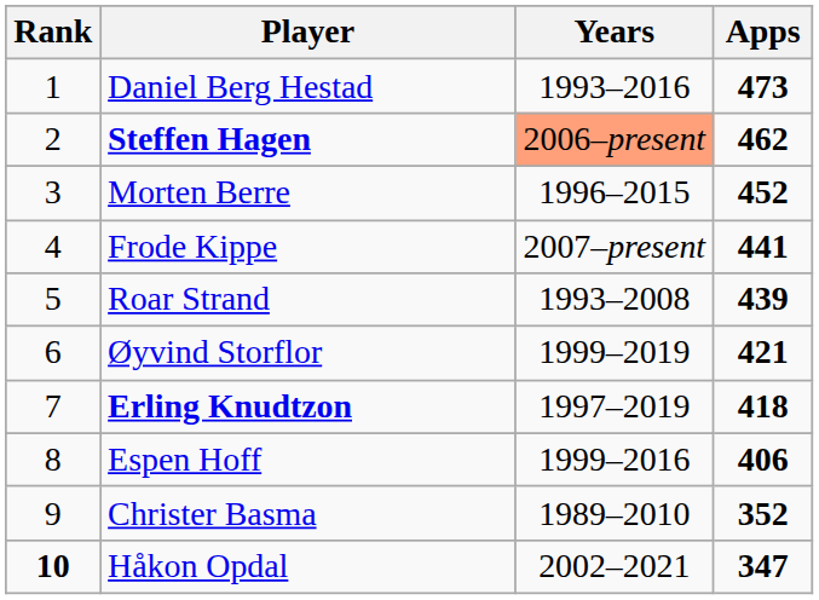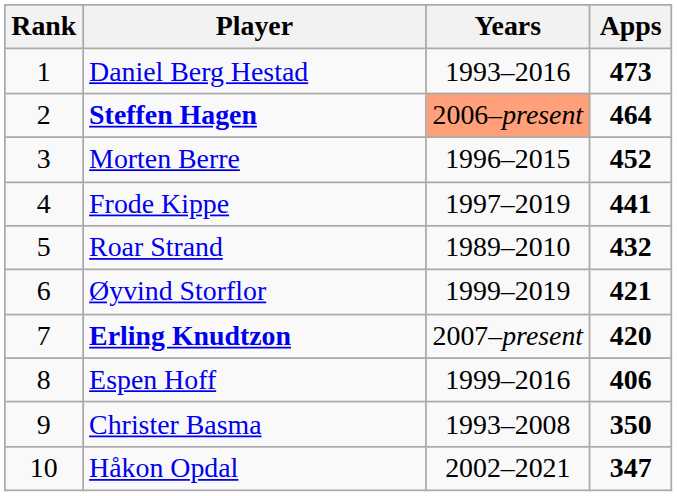Steffen Hagen | Apps: 462 -> 464
Frode Kippe | Years: 2007–present -> 1997–2019
Roar Strand | Years: 1993–2008 -> 1989–2010
Roar Strand | Apps: 439 -> 432
Erling Knudtzon | Years: 1997–2019 -> 2007–present
Erling Knudtzon | Apps: 418 -> 420
Christer Basma | Years: 1989–2010 -> 1993–2008
Christer Basma | Apps: 352 -> 350
Håkon Opdal | Rank: bold -> normal
